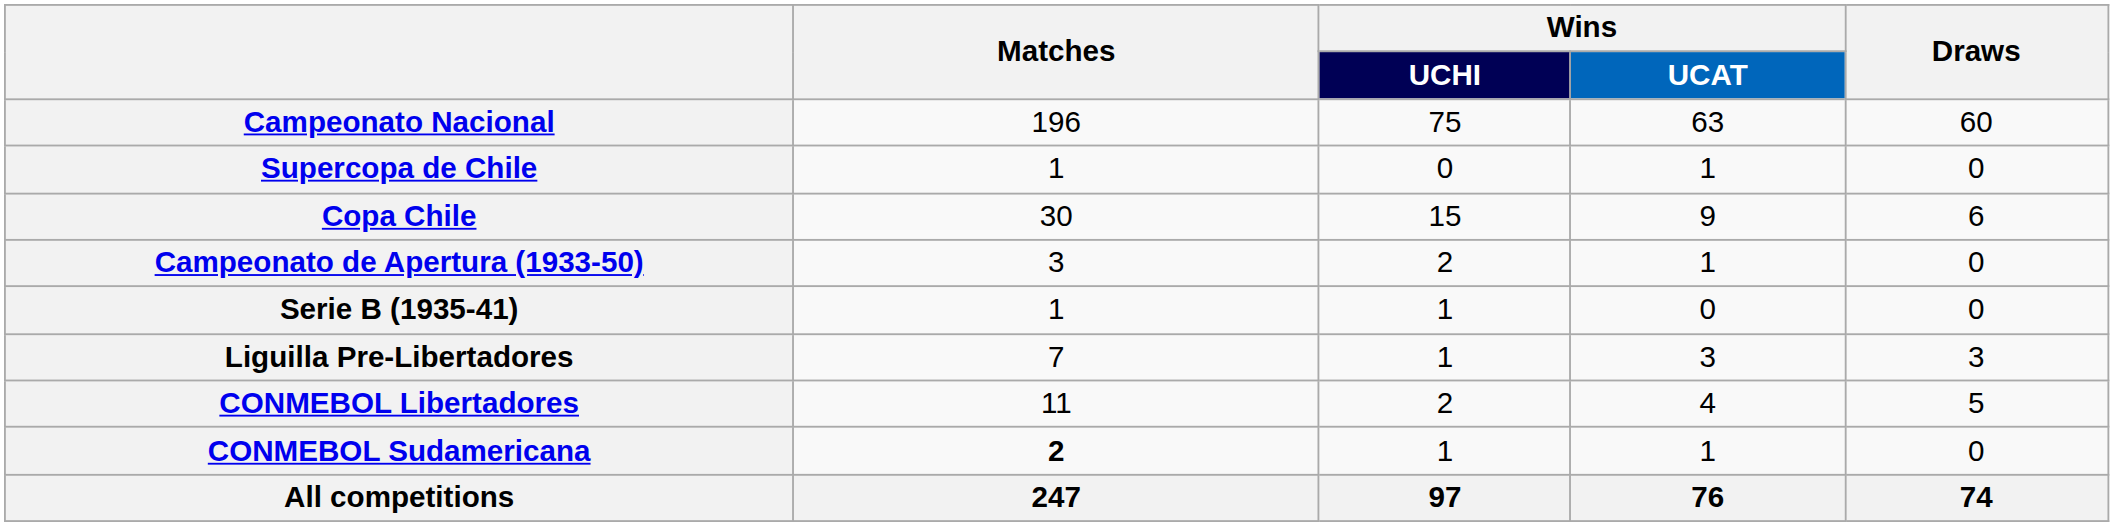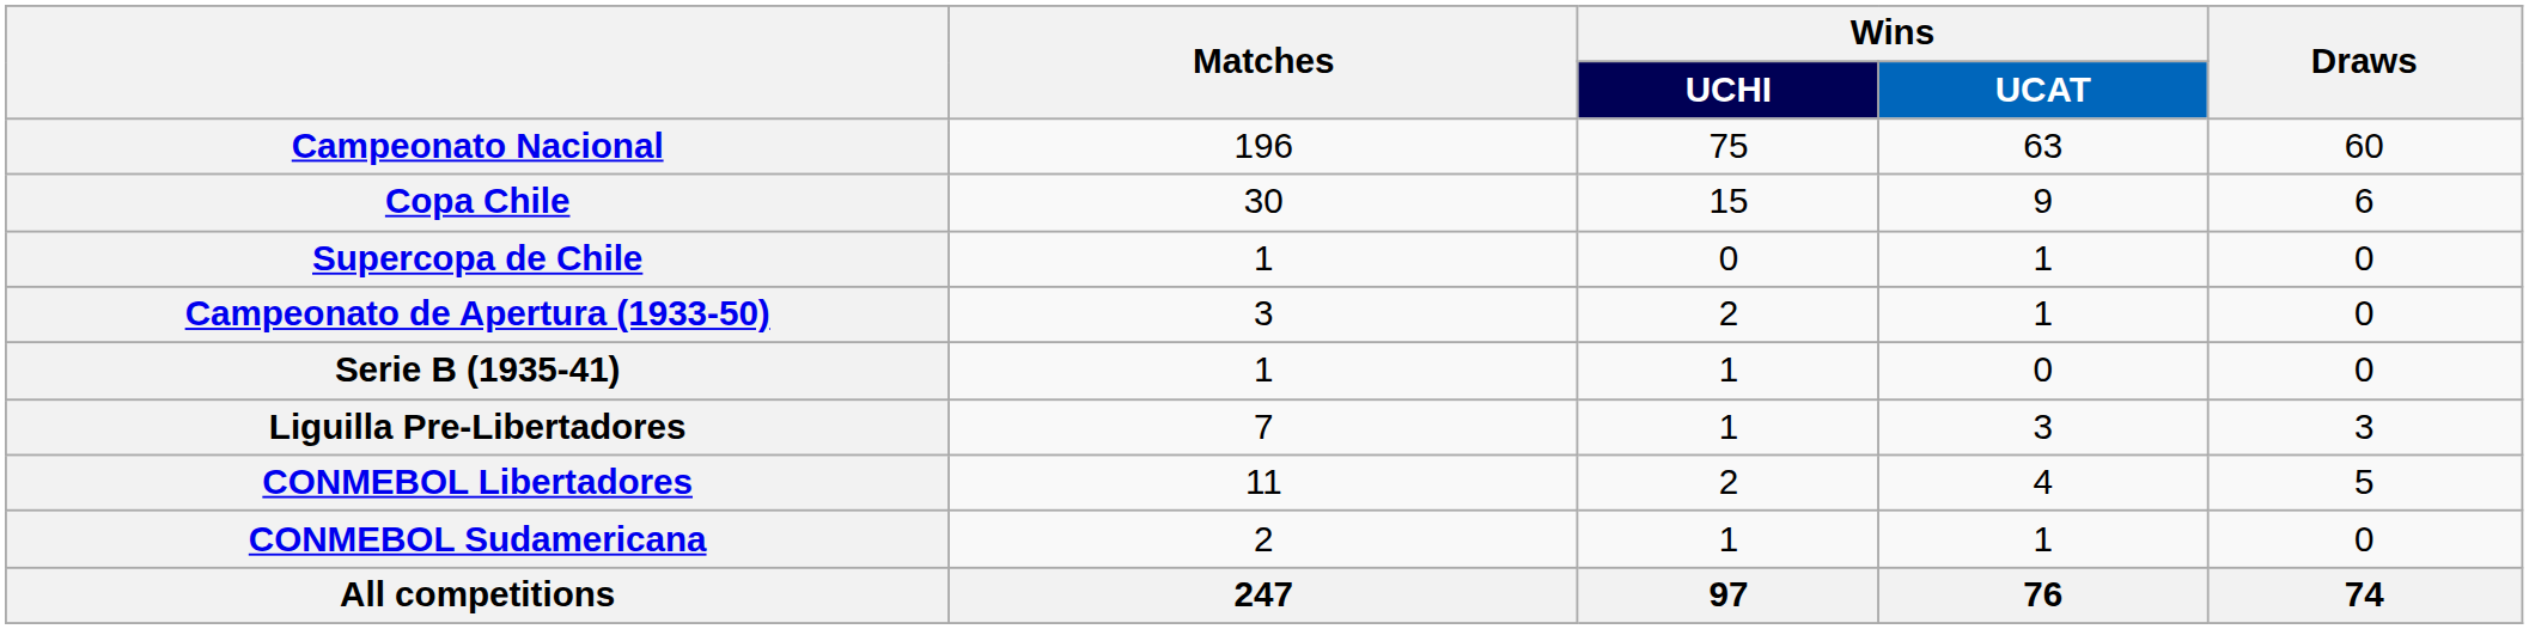rows swapped: Copa Chile <-> Supercopa de Chile
CONMEBOL Sudamericana | Matches: bold -> normal
